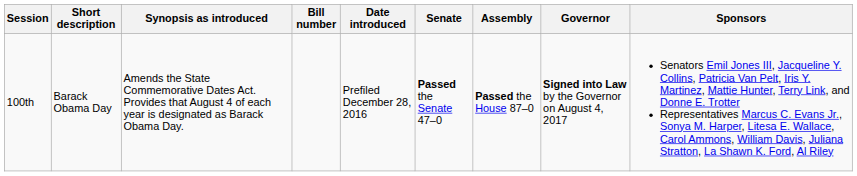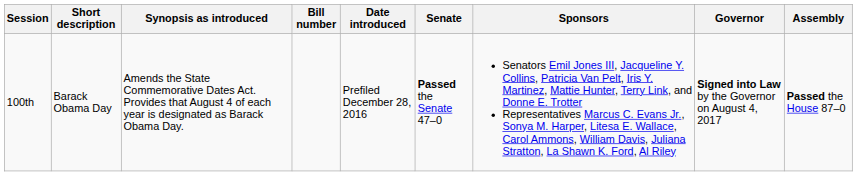columns swapped: Assembly <-> Sponsors
